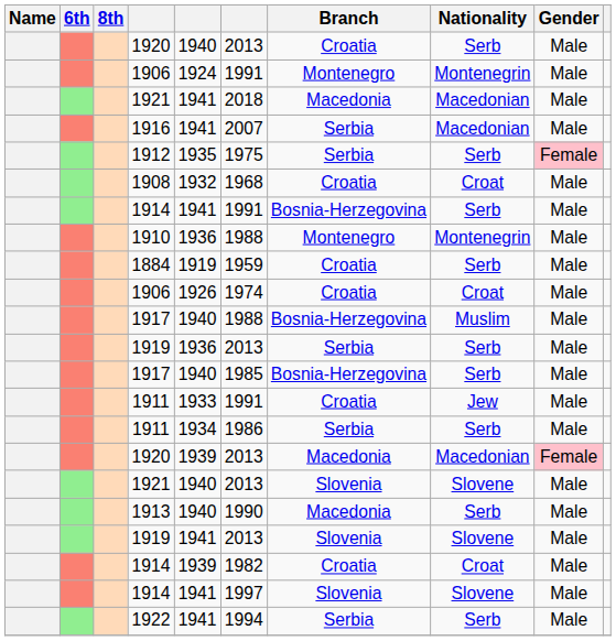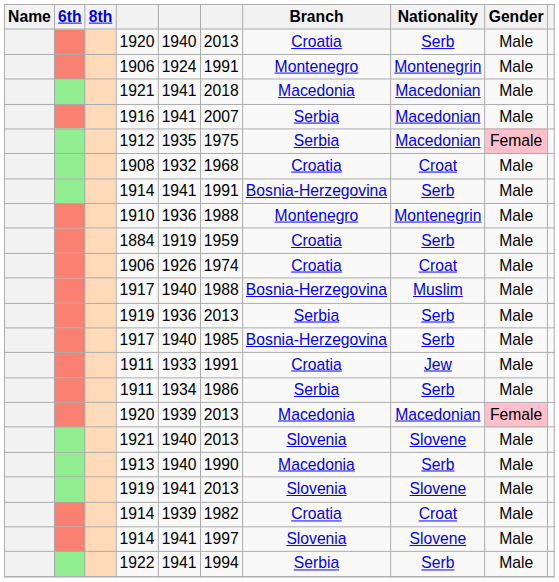1912 | Nationality: Serb -> Macedonian
